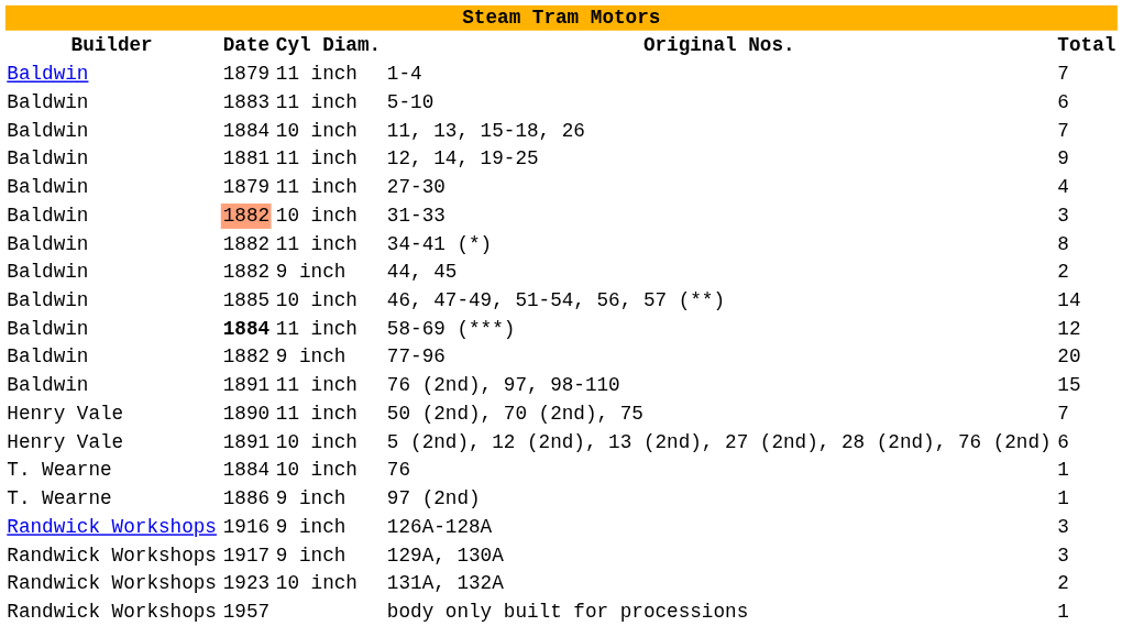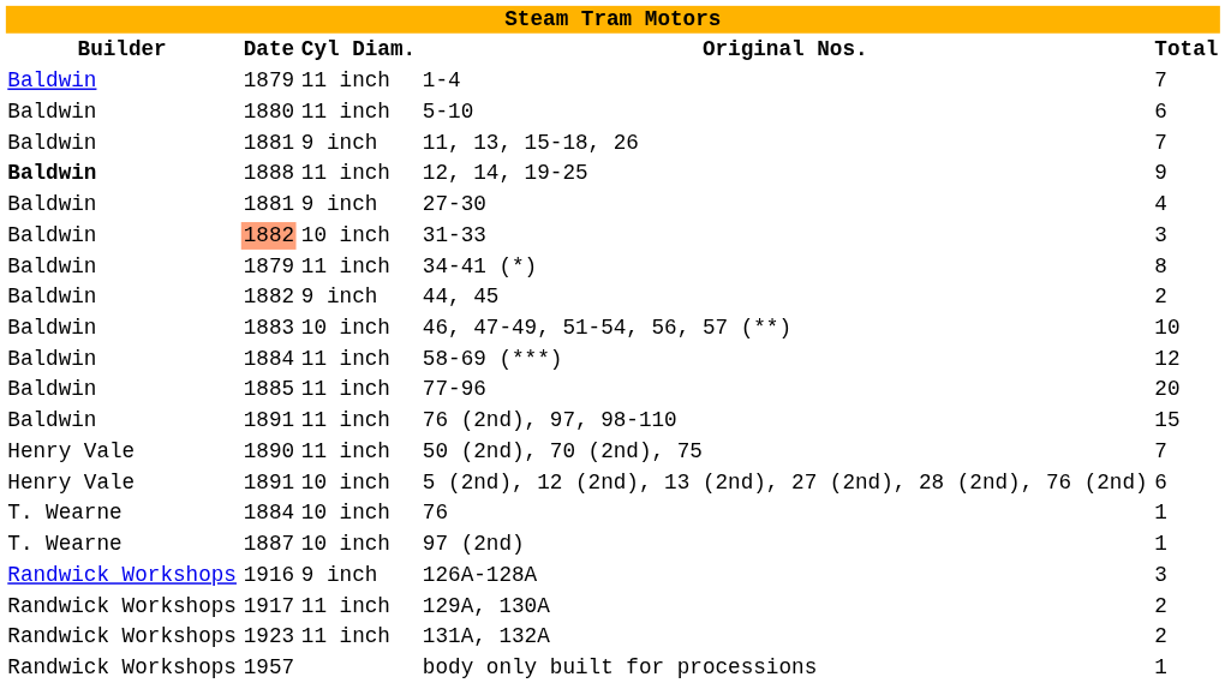5-10 | Date: 1883 -> 1880
11, 13, 15-18, 26 | Date: 1884 -> 1881
11, 13, 15-18, 26 | Cyl Diam.: 10 inch -> 9 inch
12, 14, 19-25 | Builder: normal -> bold
12, 14, 19-25 | Date: 1881 -> 1888
27-30 | Date: 1879 -> 1881
27-30 | Cyl Diam.: 11 inch -> 9 inch
34-41 (*) | Date: 1882 -> 1879
46, 47-49, 51-54, 56, 57 (**) | Date: 1885 -> 1883
46, 47-49, 51-54, 56, 57 (**) | Total: 14 -> 10
58-69 (***) | Date: bold -> normal
77-96 | Date: 1882 -> 1885
77-96 | Cyl Diam.: 9 inch -> 11 inch
97 (2nd) | Date: 1886 -> 1887
97 (2nd) | Cyl Diam.: 9 inch -> 10 inch
129A, 130A | Cyl Diam.: 9 inch -> 11 inch
129A, 130A | Total: 3 -> 2
131A, 132A | Cyl Diam.: 10 inch -> 11 inch
